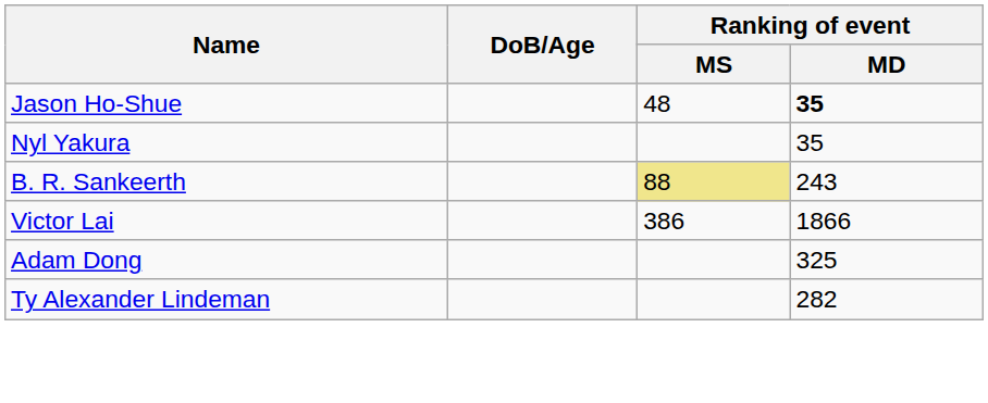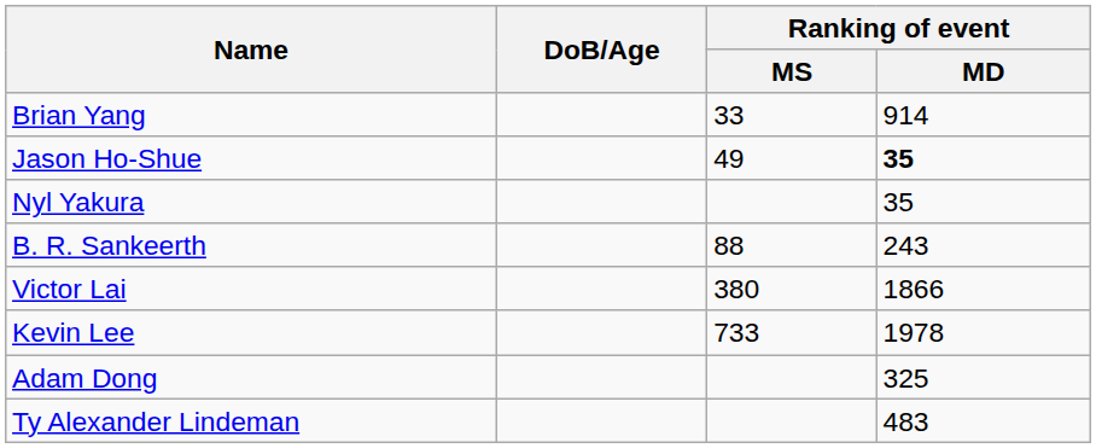+ row: Brian Yang | 33 | 914
Jason Ho-Shue | Ranking of event / MS: 48 -> 49
B. R. Sankeerth | Ranking of event / MS: khaki background -> no background
Victor Lai | Ranking of event / MS: 386 -> 380
+ row: Kevin Lee | 733 | 1978
Ty Alexander Lindeman | Ranking of event / MD: 282 -> 483
